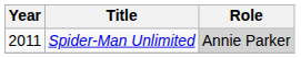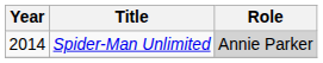Spider-Man Unlimited | Year: 2011 -> 2014
